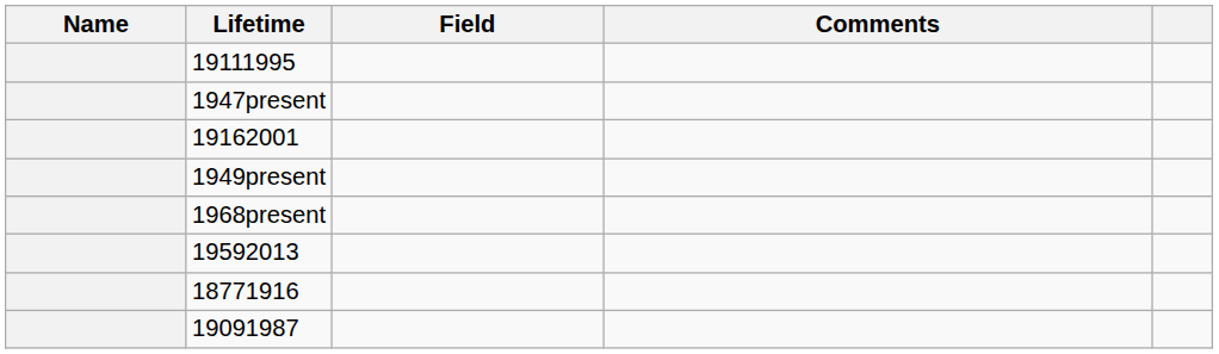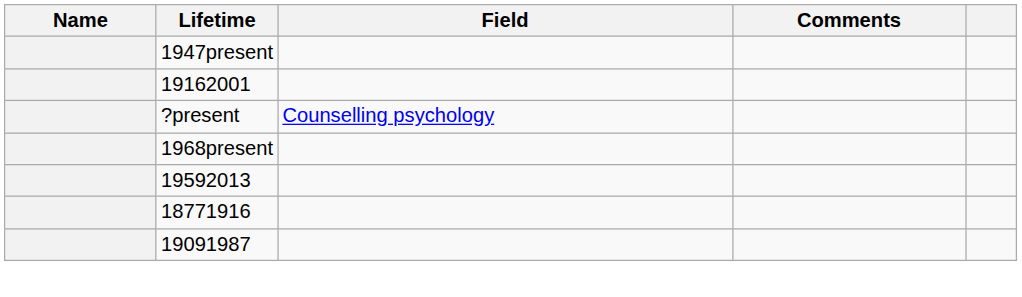- row: 19111995
+ row: ?present | Counselling psychology
- row: 1949present
